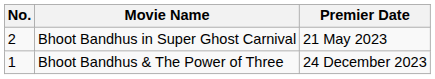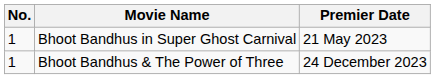Bhoot Bandhus in Super Ghost Carnival | No.: 2 -> 1
